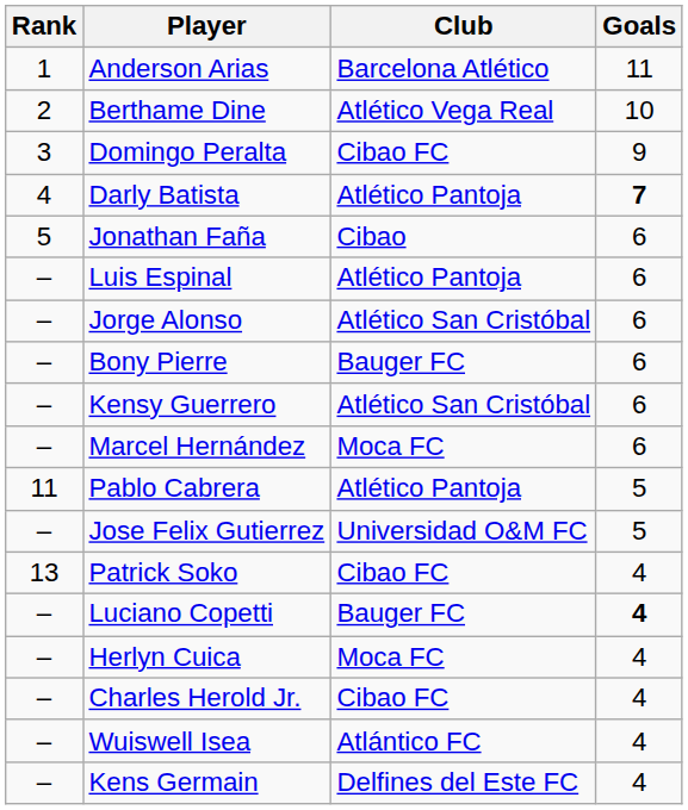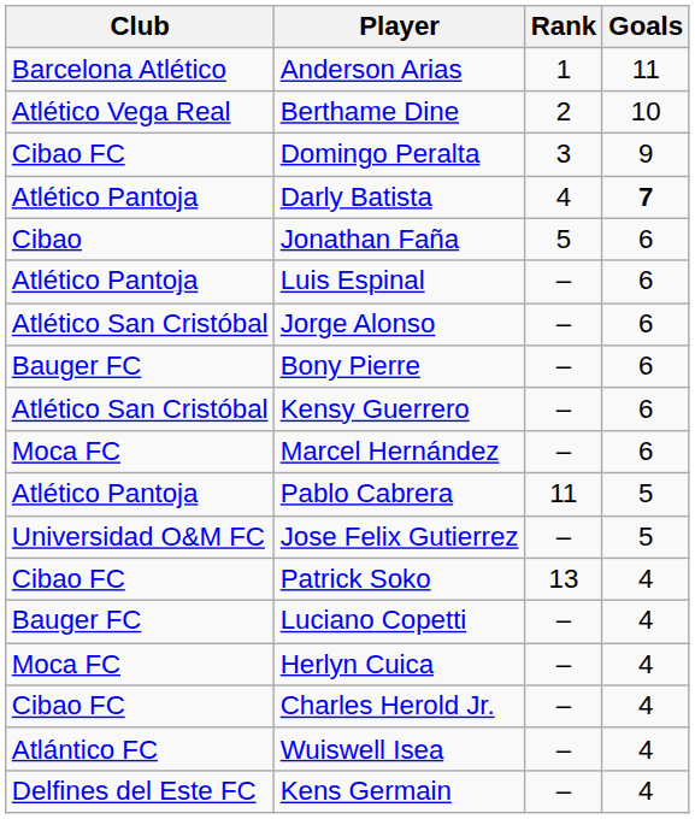columns swapped: Rank <-> Club
Luciano Copetti | Goals: bold -> normal
